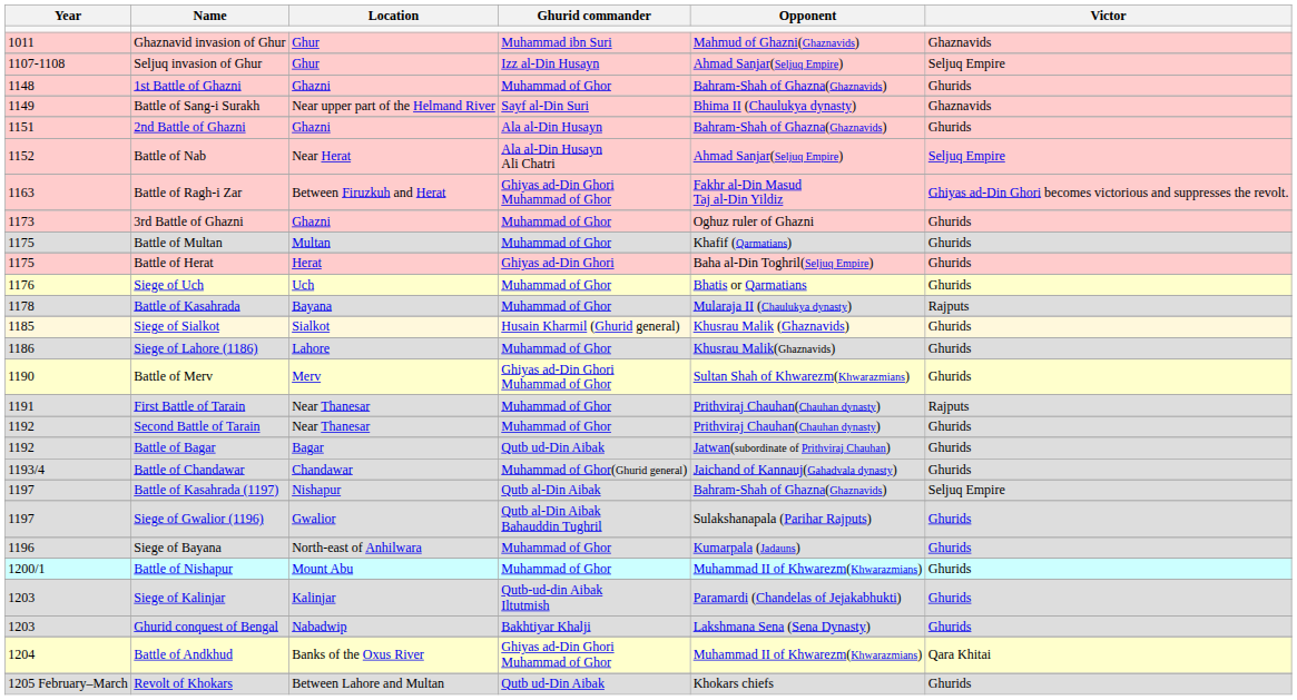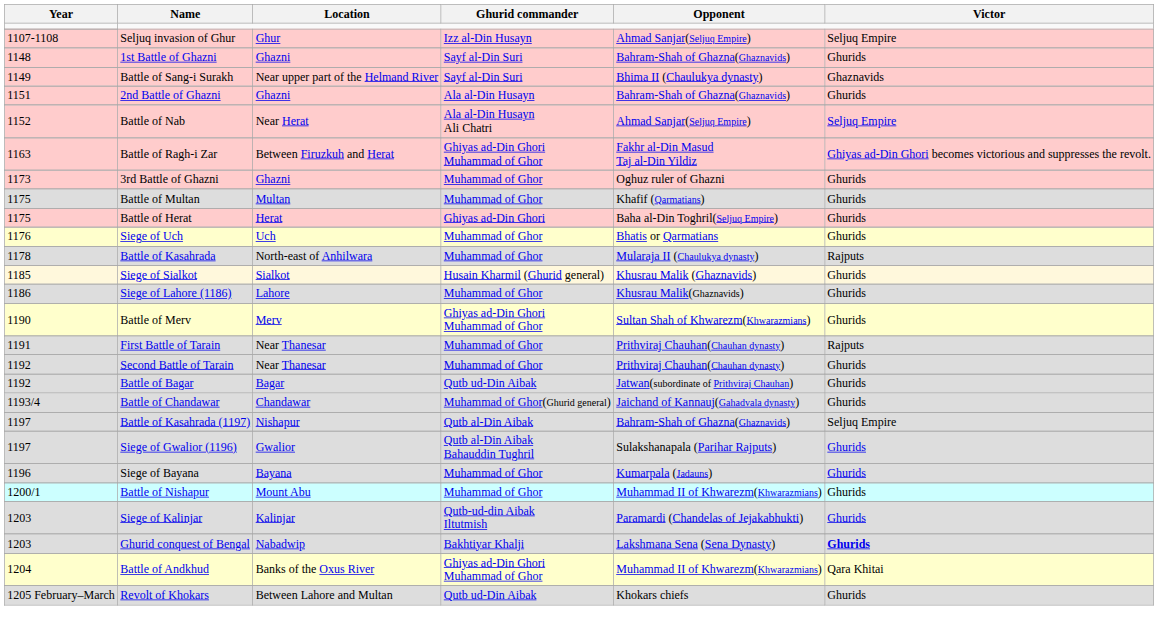- row: 1011 | Ghaznavid invasion of Ghur | Ghur | Muhammad ibn Suri | Mahmud of Ghazni(Ghaznavids) | Ghaznavids
1st Battle of Ghazni | Ghurid commander: Muhammad of Ghor -> Sayf al-Din Suri
Battle of Kasahrada | Location: Bayana -> North-east of Anhilwara
Siege of Bayana | Location: North-east of Anhilwara -> Bayana
Ghurid conquest of Bengal | Victor: normal -> bold
